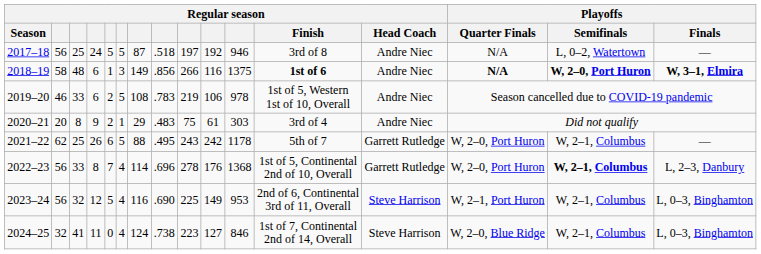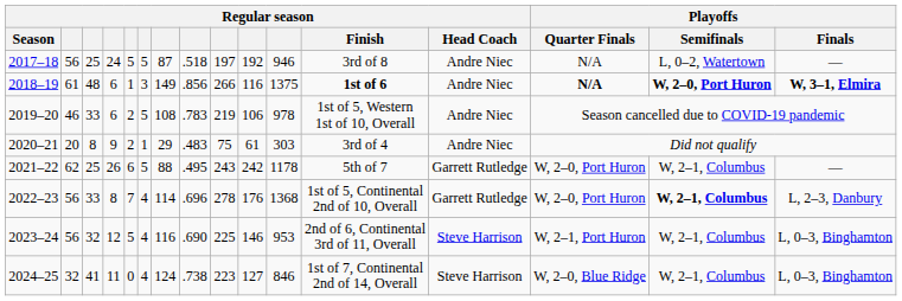2018–19 | column 2: 58 -> 61
2023–24 | column 10: 149 -> 146
